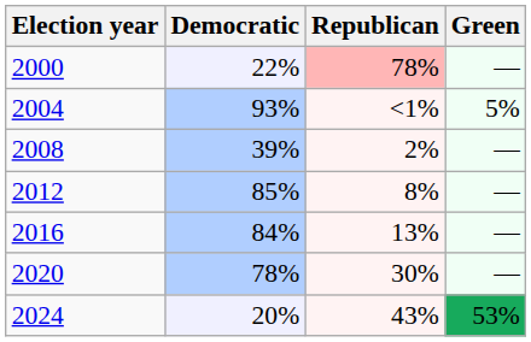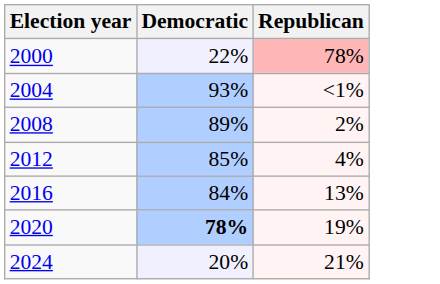- column: Green | — | 5% | — | — | — | — | 53%
2008 | Democratic: 39% -> 89%
2012 | Republican: 8% -> 4%
2020 | Democratic: normal -> bold
2020 | Republican: 30% -> 19%
2024 | Republican: 43% -> 21%
